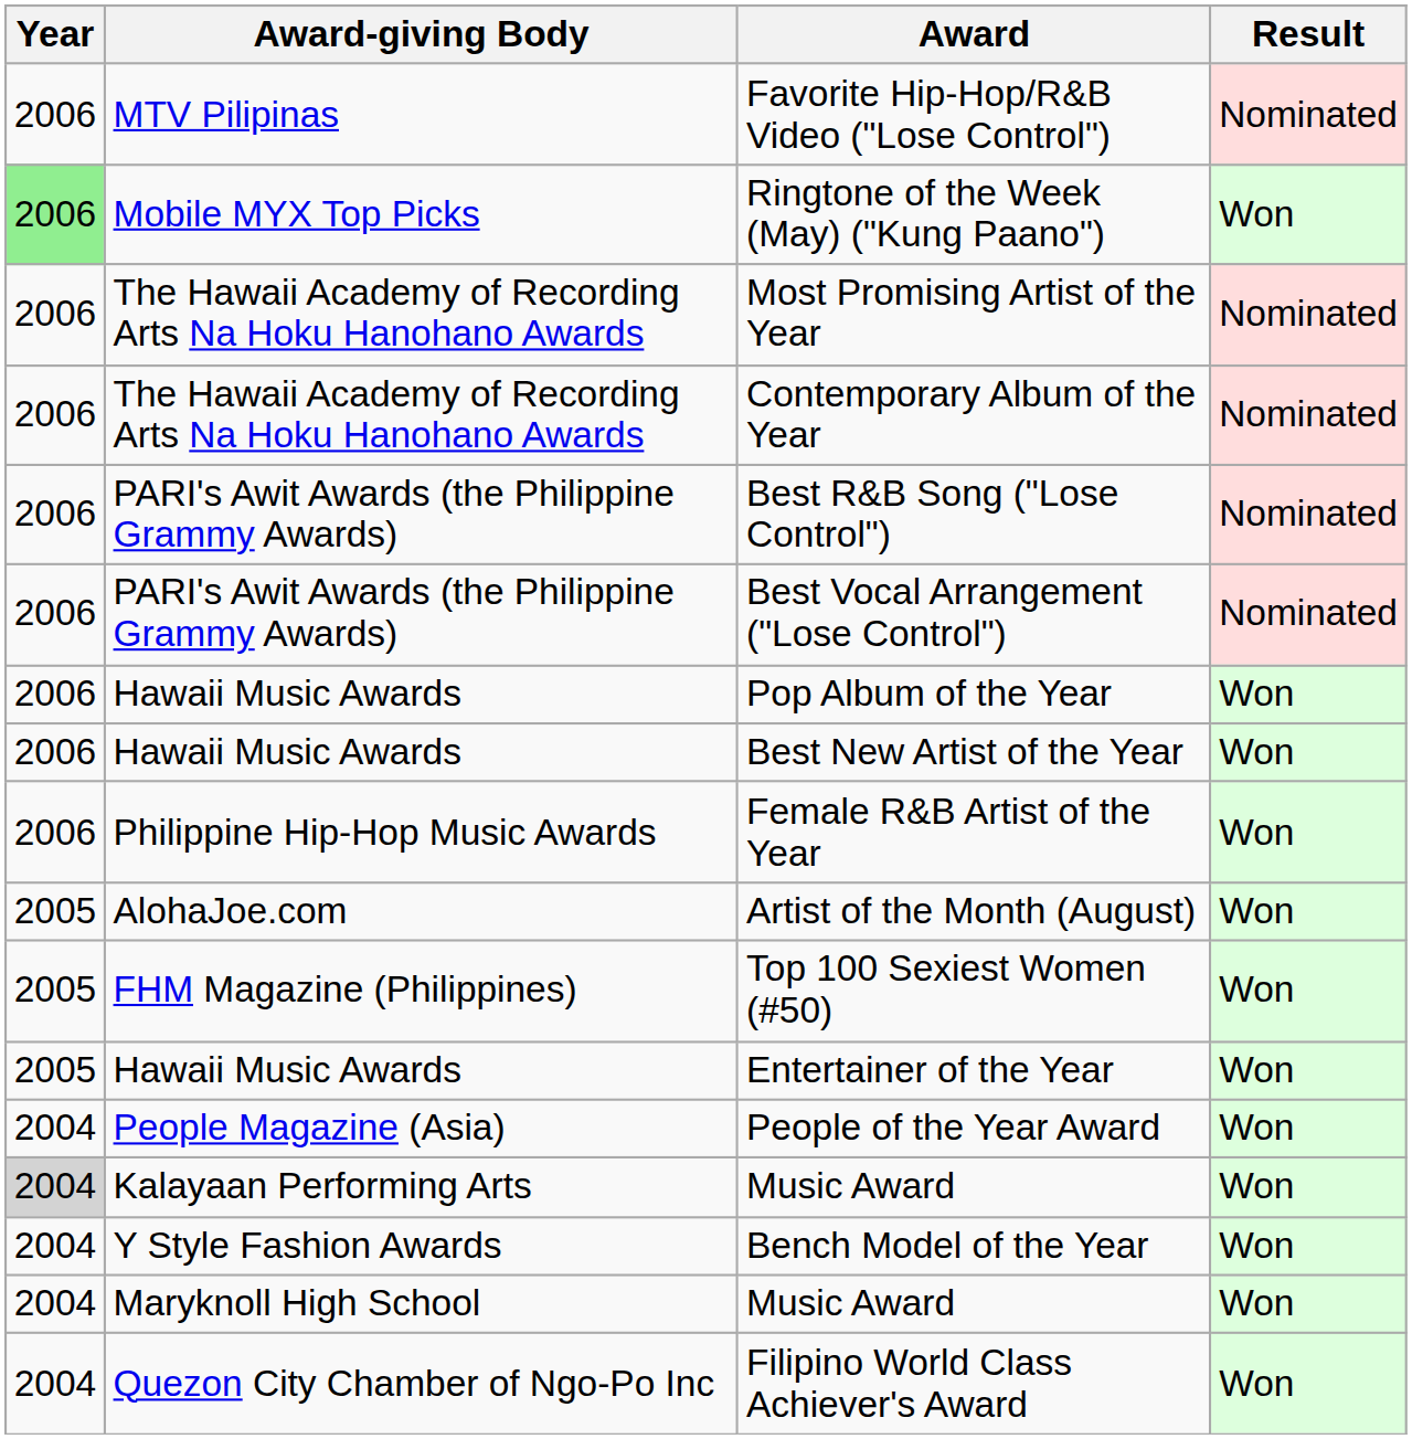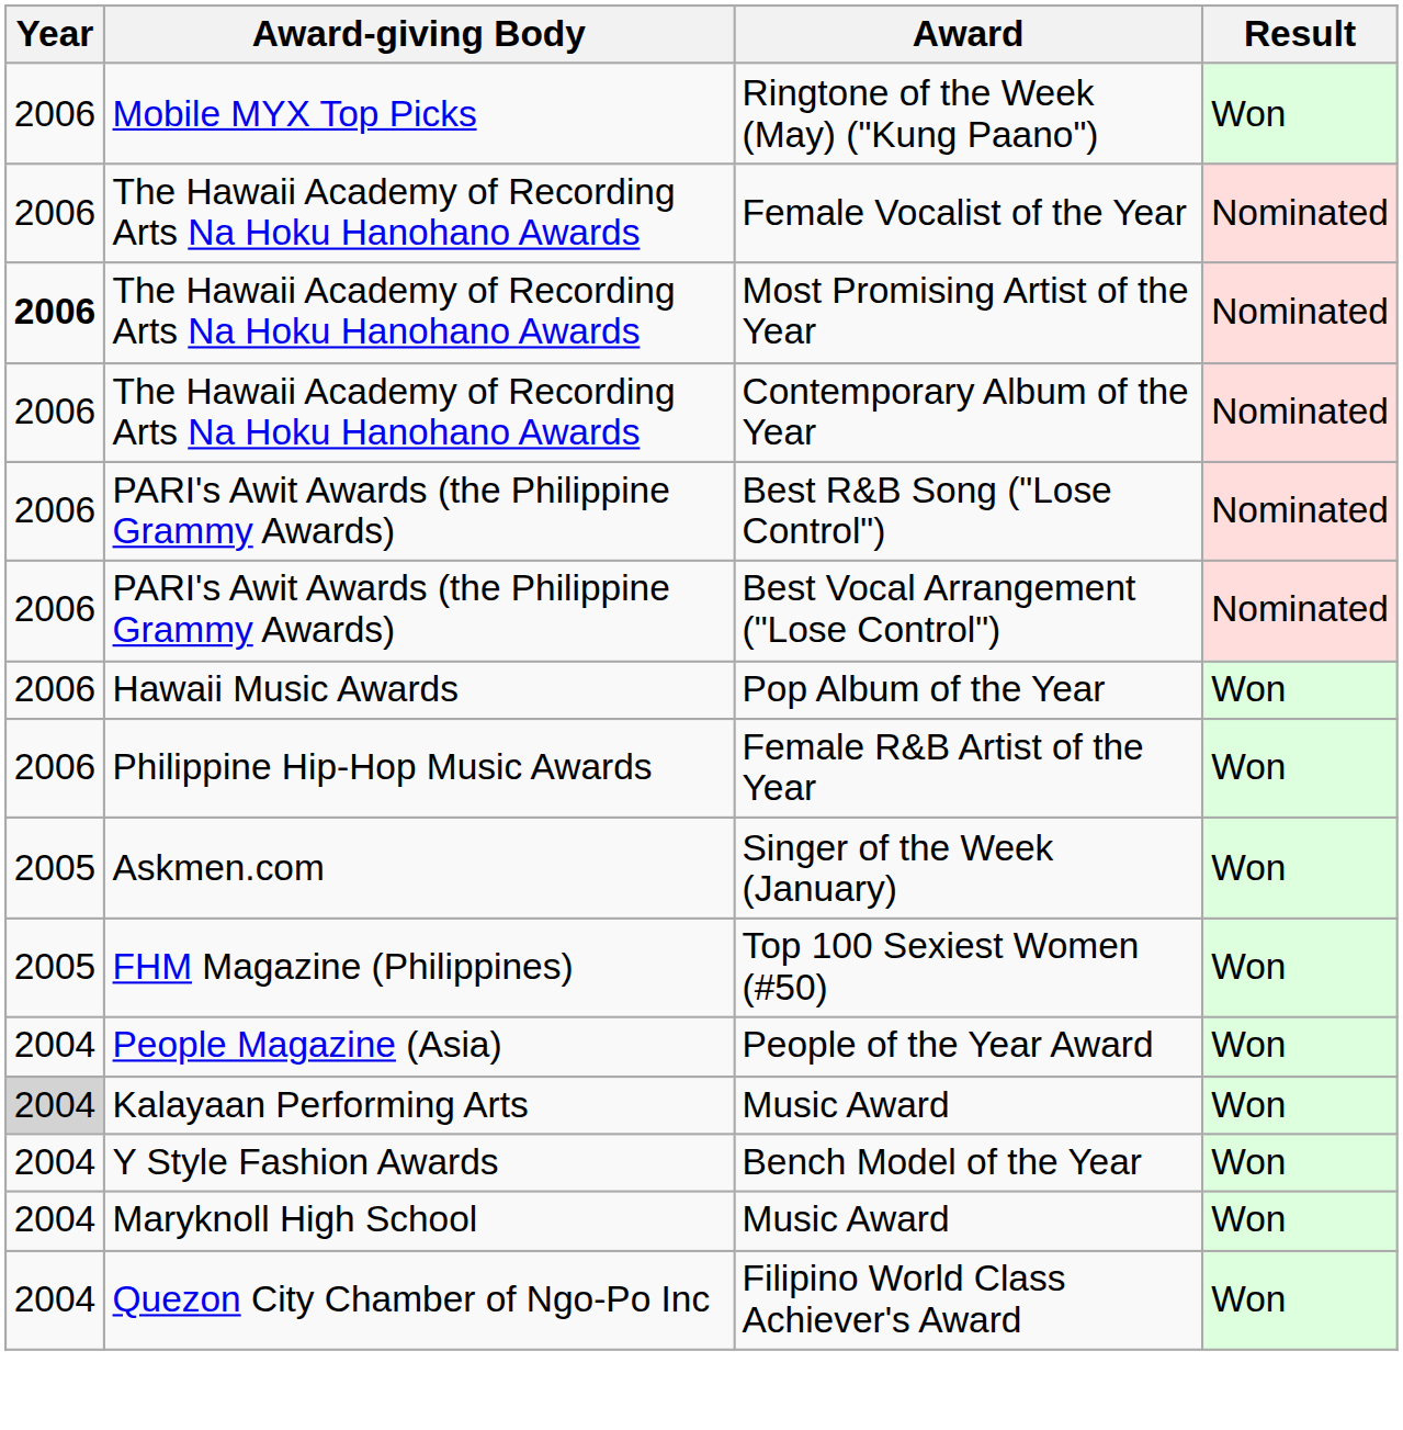- row: 2006 | MTV Pilipinas | Favorite Hip-Hop/R&B Video ("Lose Control") | Nominated
Ringtone of the Week (May) ("Kung Paano") | Year: lightgreen background -> no background
+ row: 2006 | The Hawaii Academy of Recording Arts Na Hoku Hanohano Awards | Female Vocalist of the Year | Nominated
Most Promising Artist of the Year | Year: normal -> bold
- row: 2006 | Hawaii Music Awards | Best New Artist of the Year | Won
+ row: 2005 | Askmen.com | Singer of the Week (January) | Won
- row: 2005 | AlohaJoe.com | Artist of the Month (August) | Won
- row: 2005 | Hawaii Music Awards | Entertainer of the Year | Won
